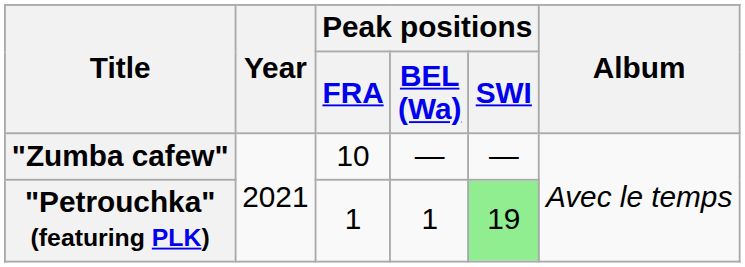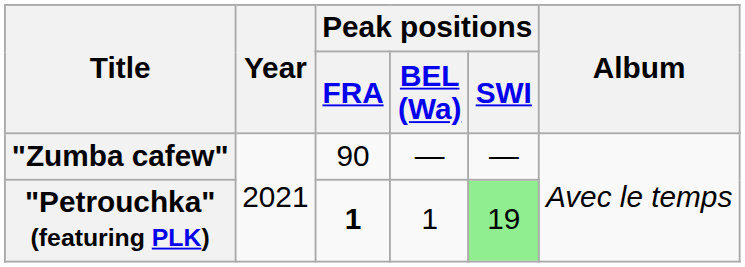"Zumba cafew" | Peak positions / FRA: 10 -> 90
"Petrouchka" (featuring PLK) | Peak positions / FRA: normal -> bold
